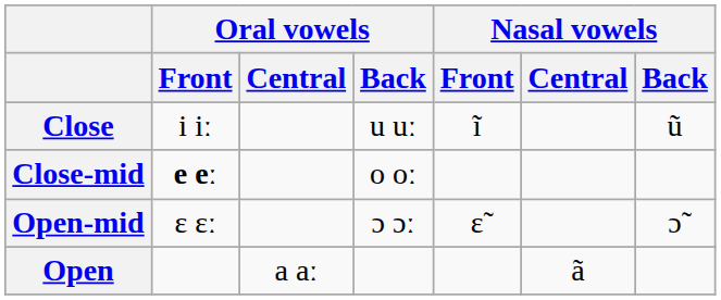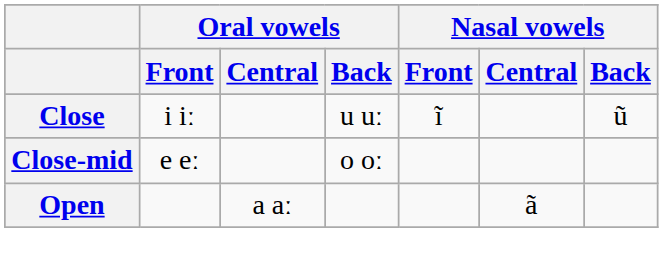Close-mid | Oral vowels / Front: bold -> normal
- row: Open-mid | ɛ ɛː | ɔ ɔː | ɛ̃ | ɔ̃
